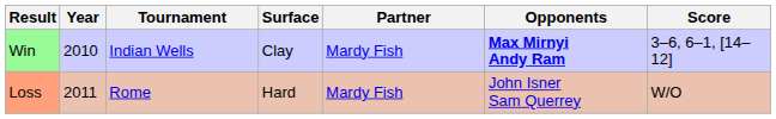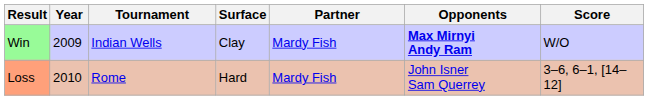Win | Year: 2010 -> 2009
Win | Score: 3–6, 6–1, [14–12] -> W/O
Loss | Year: 2011 -> 2010
Loss | Score: W/O -> 3–6, 6–1, [14–12]
